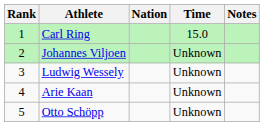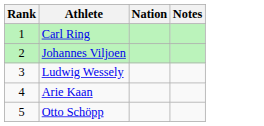- column: Time | 15.0 | Unknown | Unknown | Unknown | Unknown
